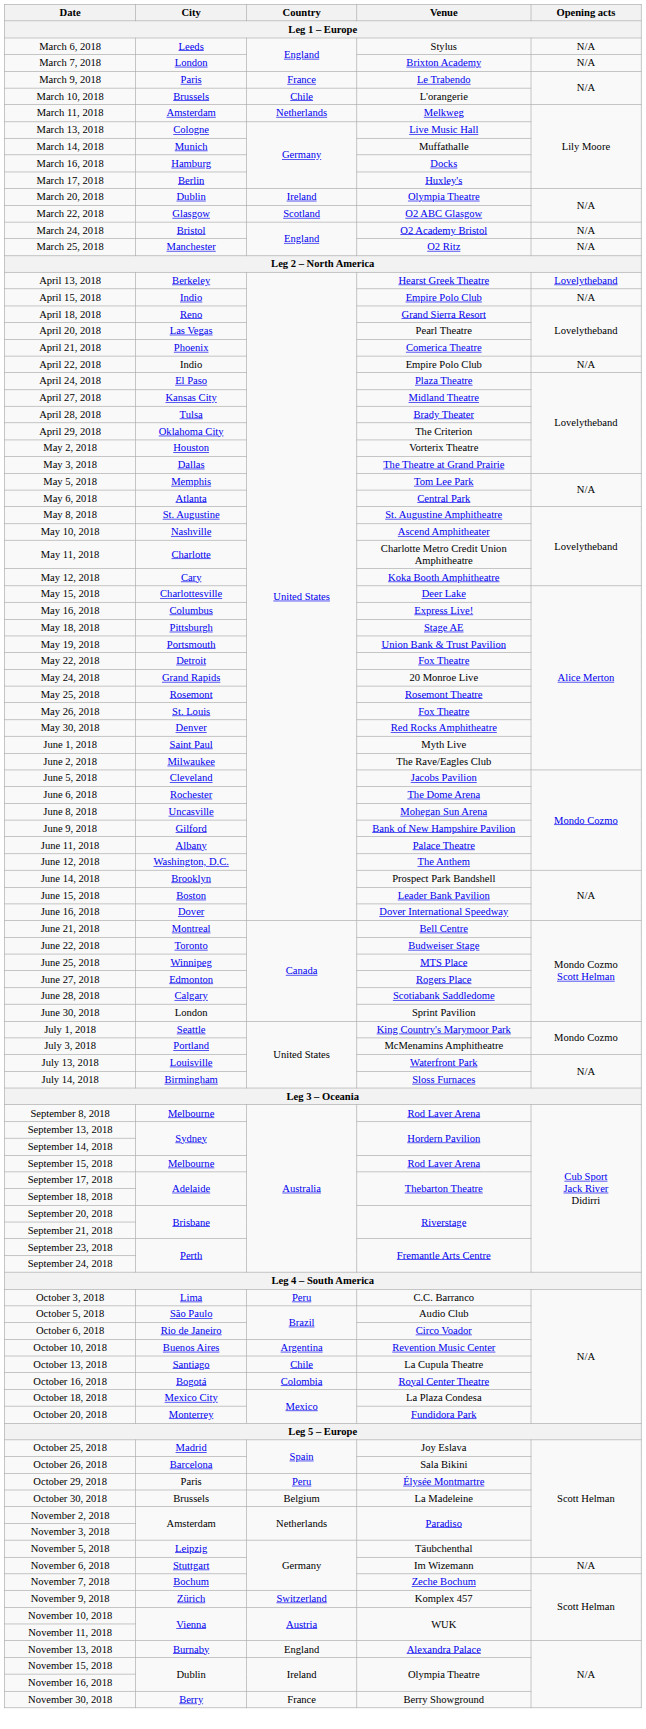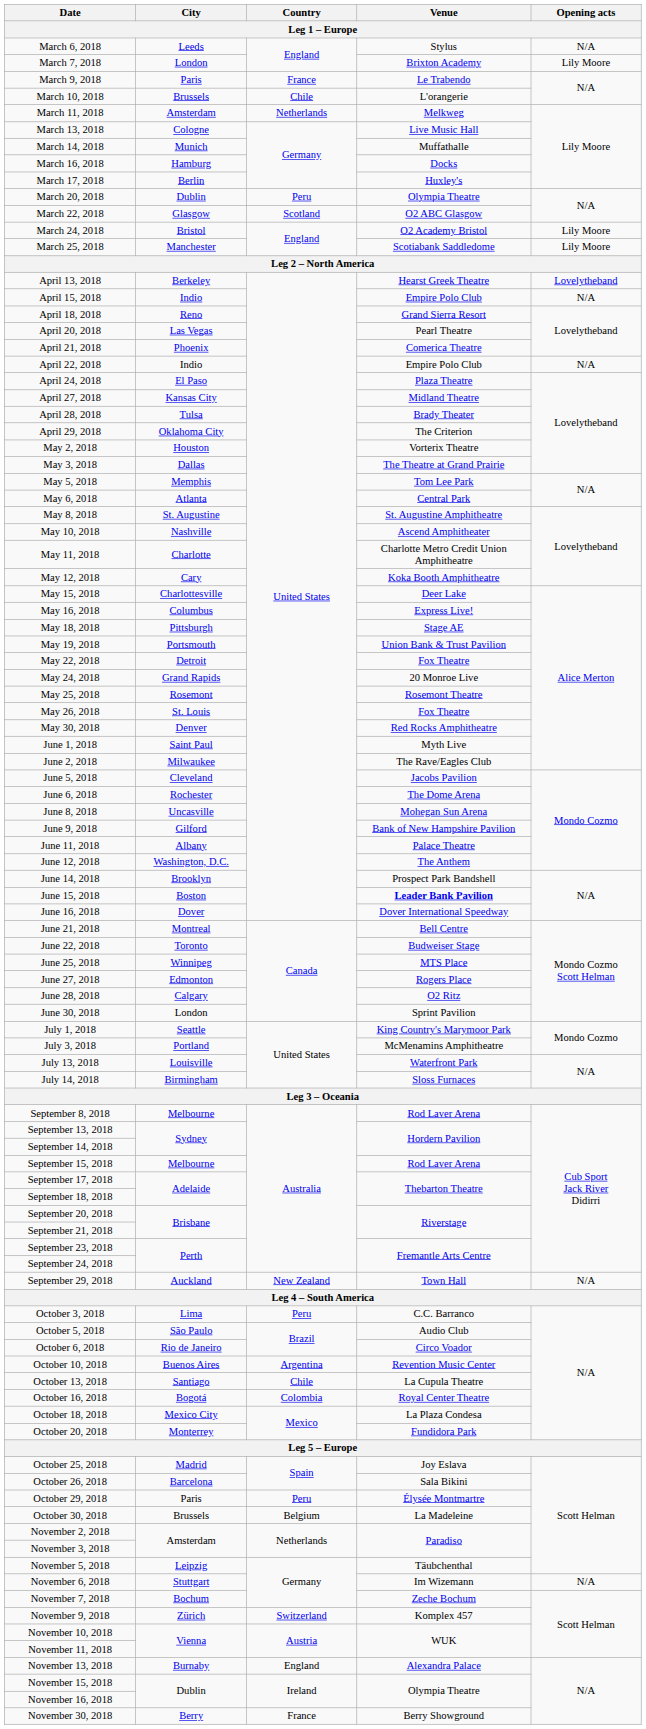March 7, 2018 | Opening acts: N/A -> Lily Moore
March 20, 2018 | Country: Ireland -> Peru
March 24, 2018 | Opening acts: N/A -> Lily Moore
March 25, 2018 | Venue: O2 Ritz -> Scotiabank Saddledome
March 25, 2018 | Opening acts: N/A -> Lily Moore
June 15, 2018 | Venue: normal -> bold
June 28, 2018 | Venue: Scotiabank Saddledome -> O2 Ritz
+ row: September 29, 2018 | Auckland | New Zealand | Town Hall | N/A
